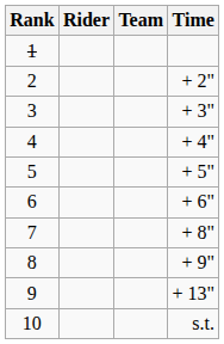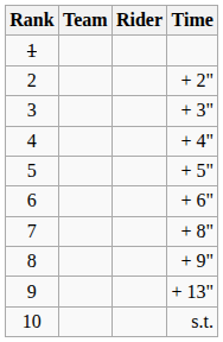columns swapped: Rider <-> Team
